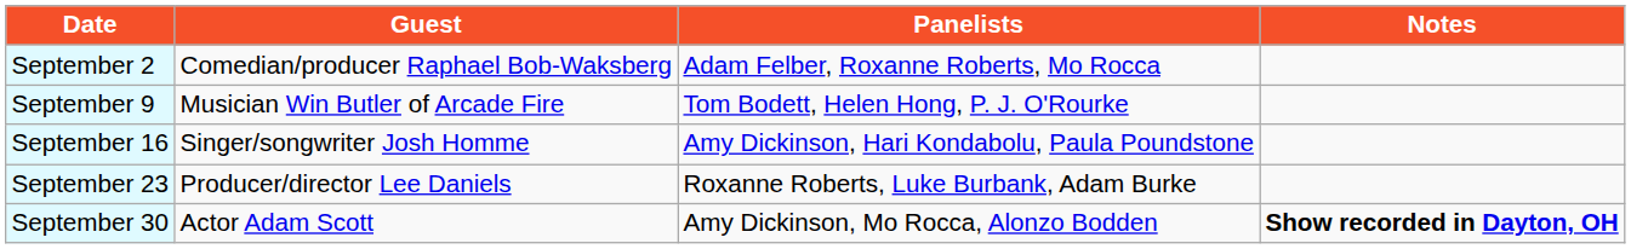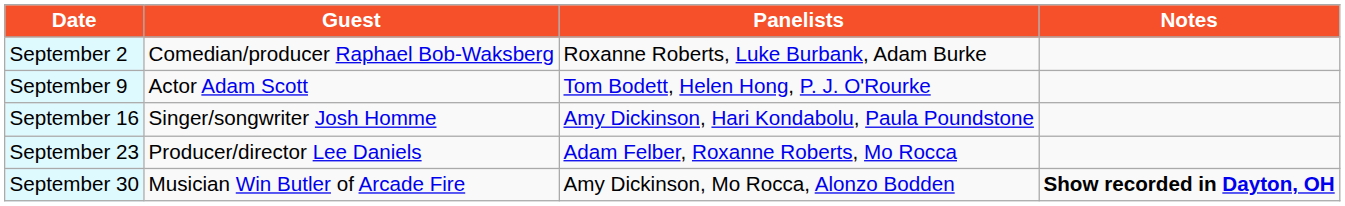September 2 | Panelists: Adam Felber, Roxanne Roberts, Mo Rocca -> Roxanne Roberts, Luke Burbank, Adam Burke
September 9 | Guest: Musician Win Butler of Arcade Fire -> Actor Adam Scott
September 23 | Panelists: Roxanne Roberts, Luke Burbank, Adam Burke -> Adam Felber, Roxanne Roberts, Mo Rocca
September 30 | Guest: Actor Adam Scott -> Musician Win Butler of Arcade Fire
